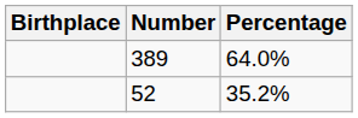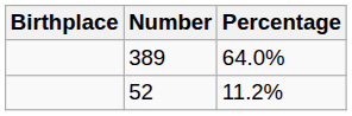52 | Percentage: 35.2% -> 11.2%
